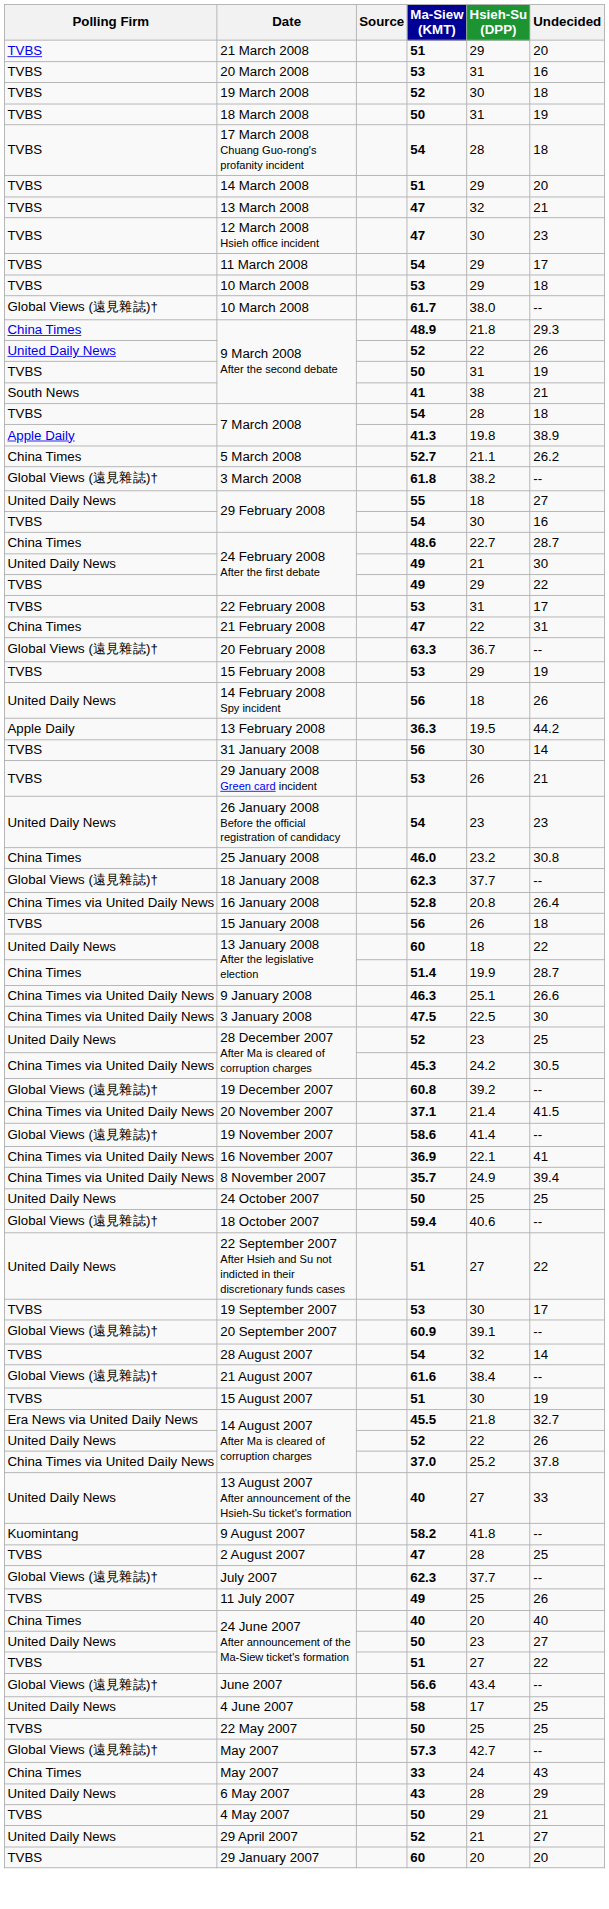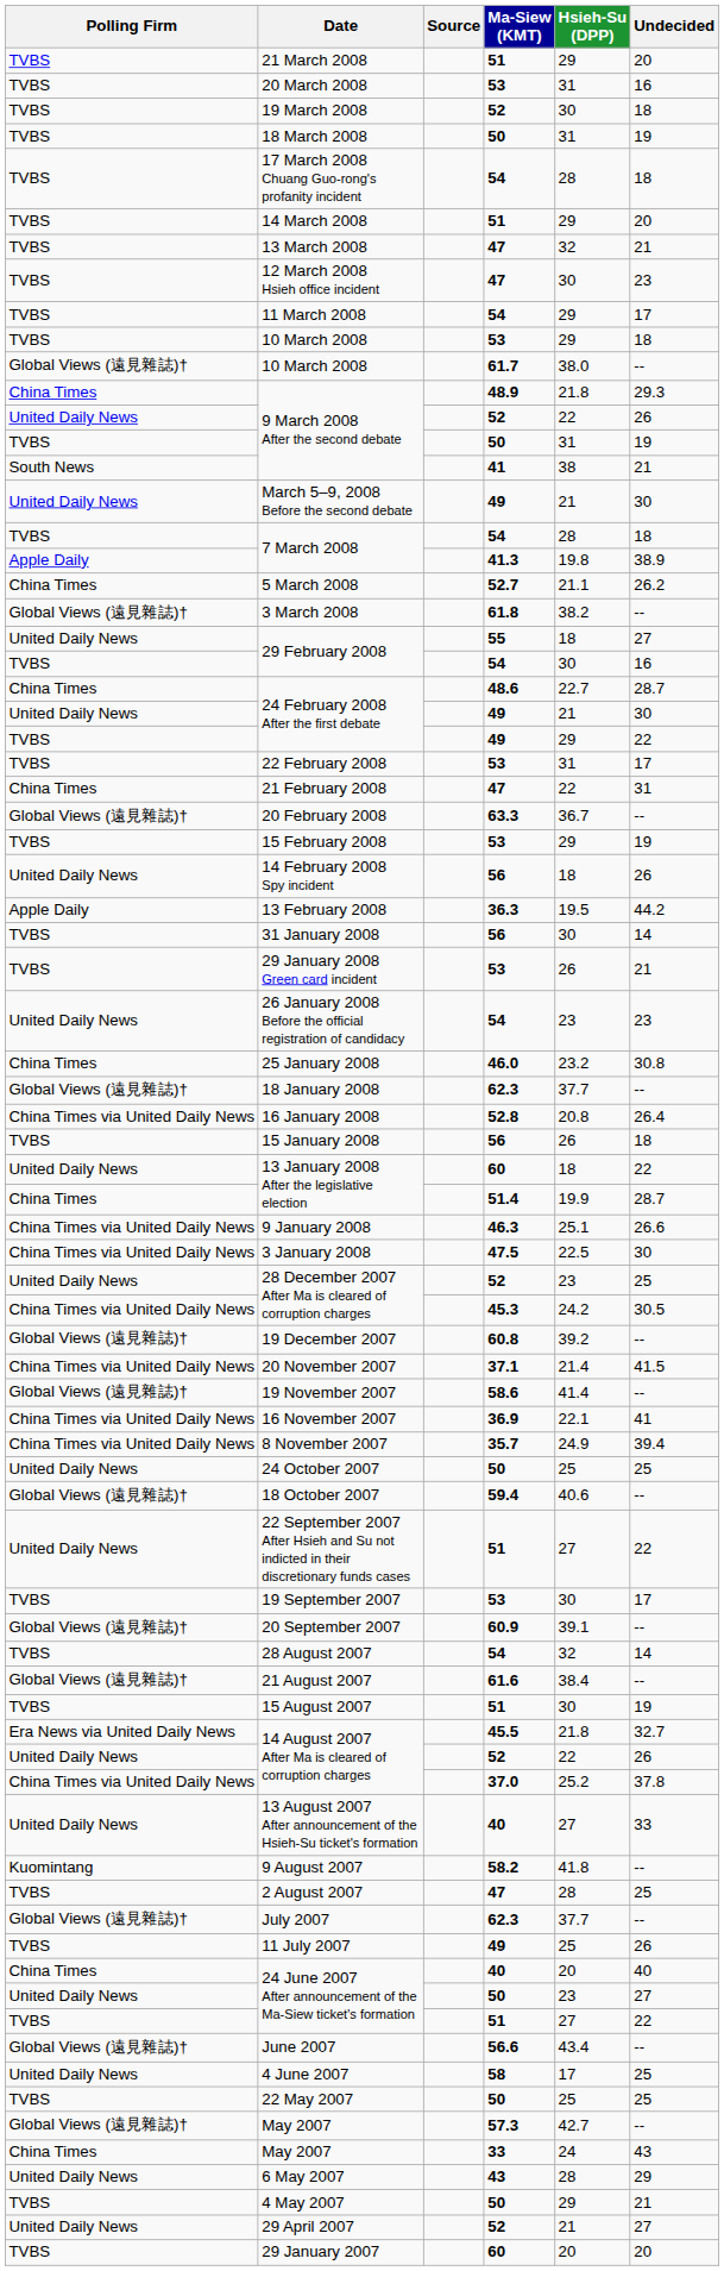+ row: United Daily News | March 5–9, 2008 Before the second debate | 49 | 21 | 30
